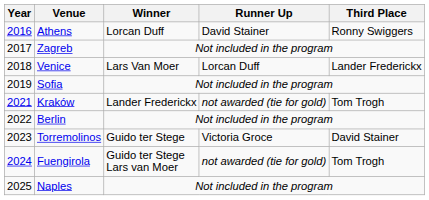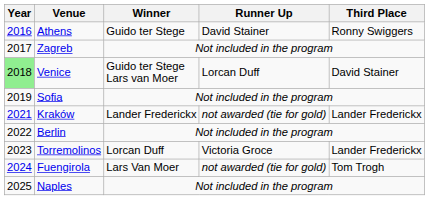Athens | Winner: Lorcan Duff -> Guido ter Stege
Venice | Year: no background -> lightgreen background
Venice | Winner: Lars Van Moer -> Guido ter Stege Lars van Moer
Venice | Third Place: Lander Frederickx -> David Stainer
Kraków | Third Place: Tom Trogh -> Lander Frederickx
Torremolinos | Winner: Guido ter Stege -> Lorcan Duff
Torremolinos | Third Place: David Stainer -> Lander Frederickx
Fuengirola | Winner: Guido ter Stege Lars van Moer -> Lars Van Moer
